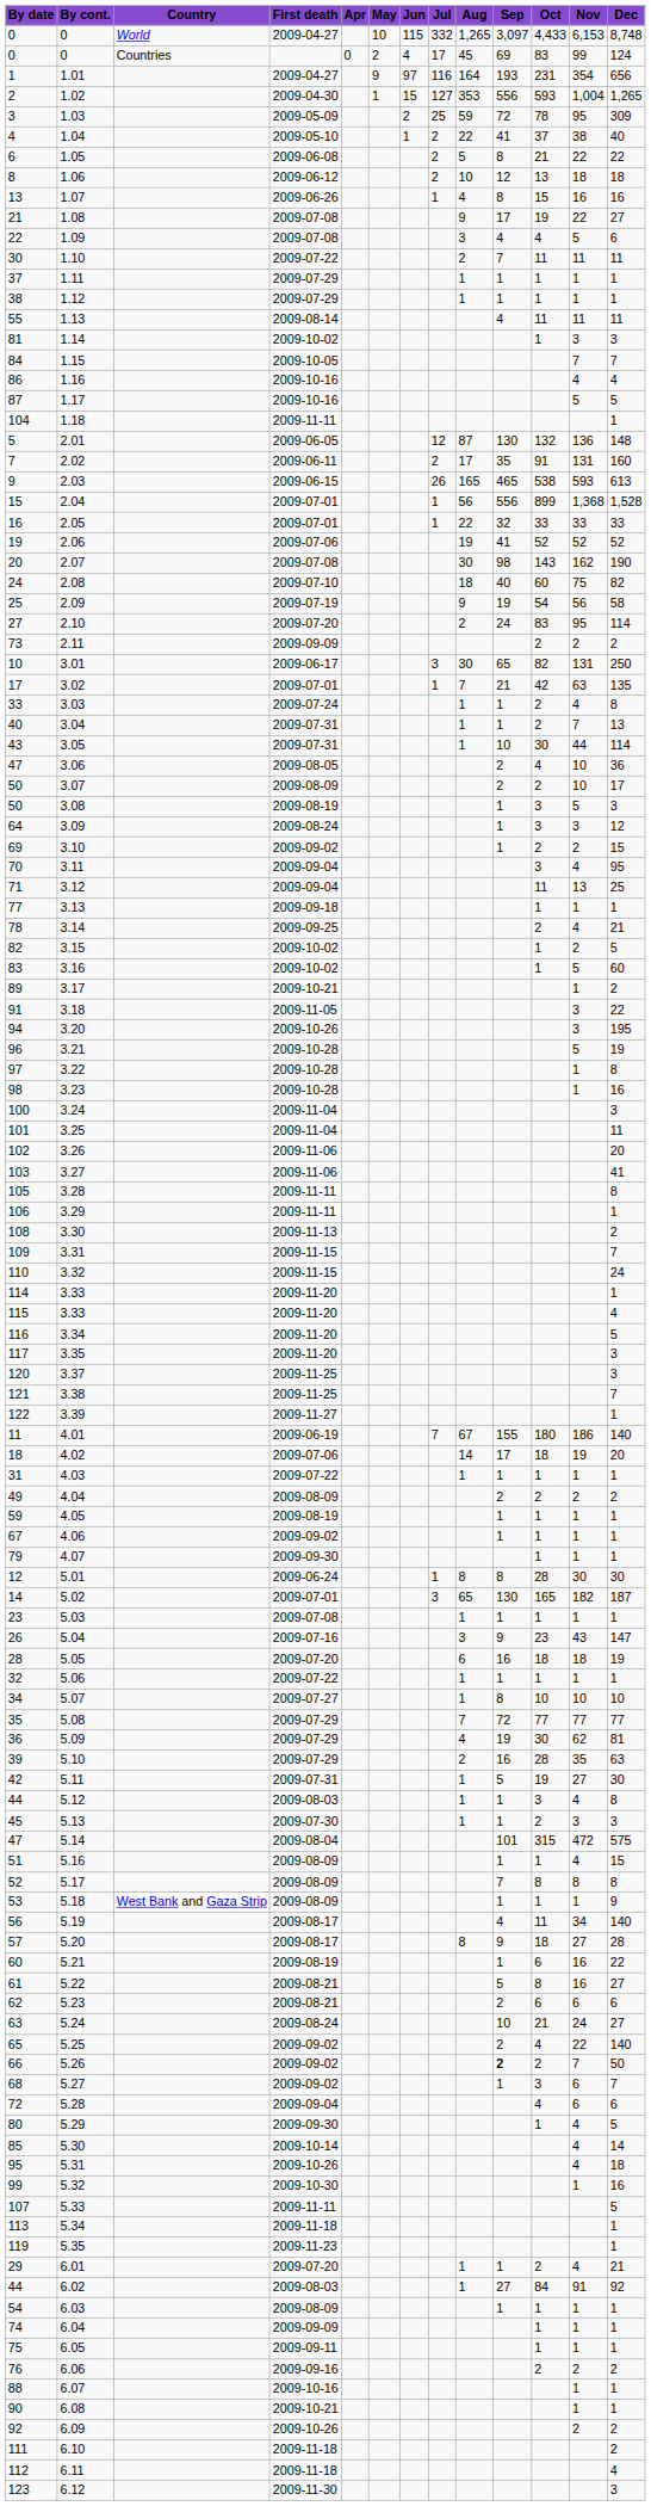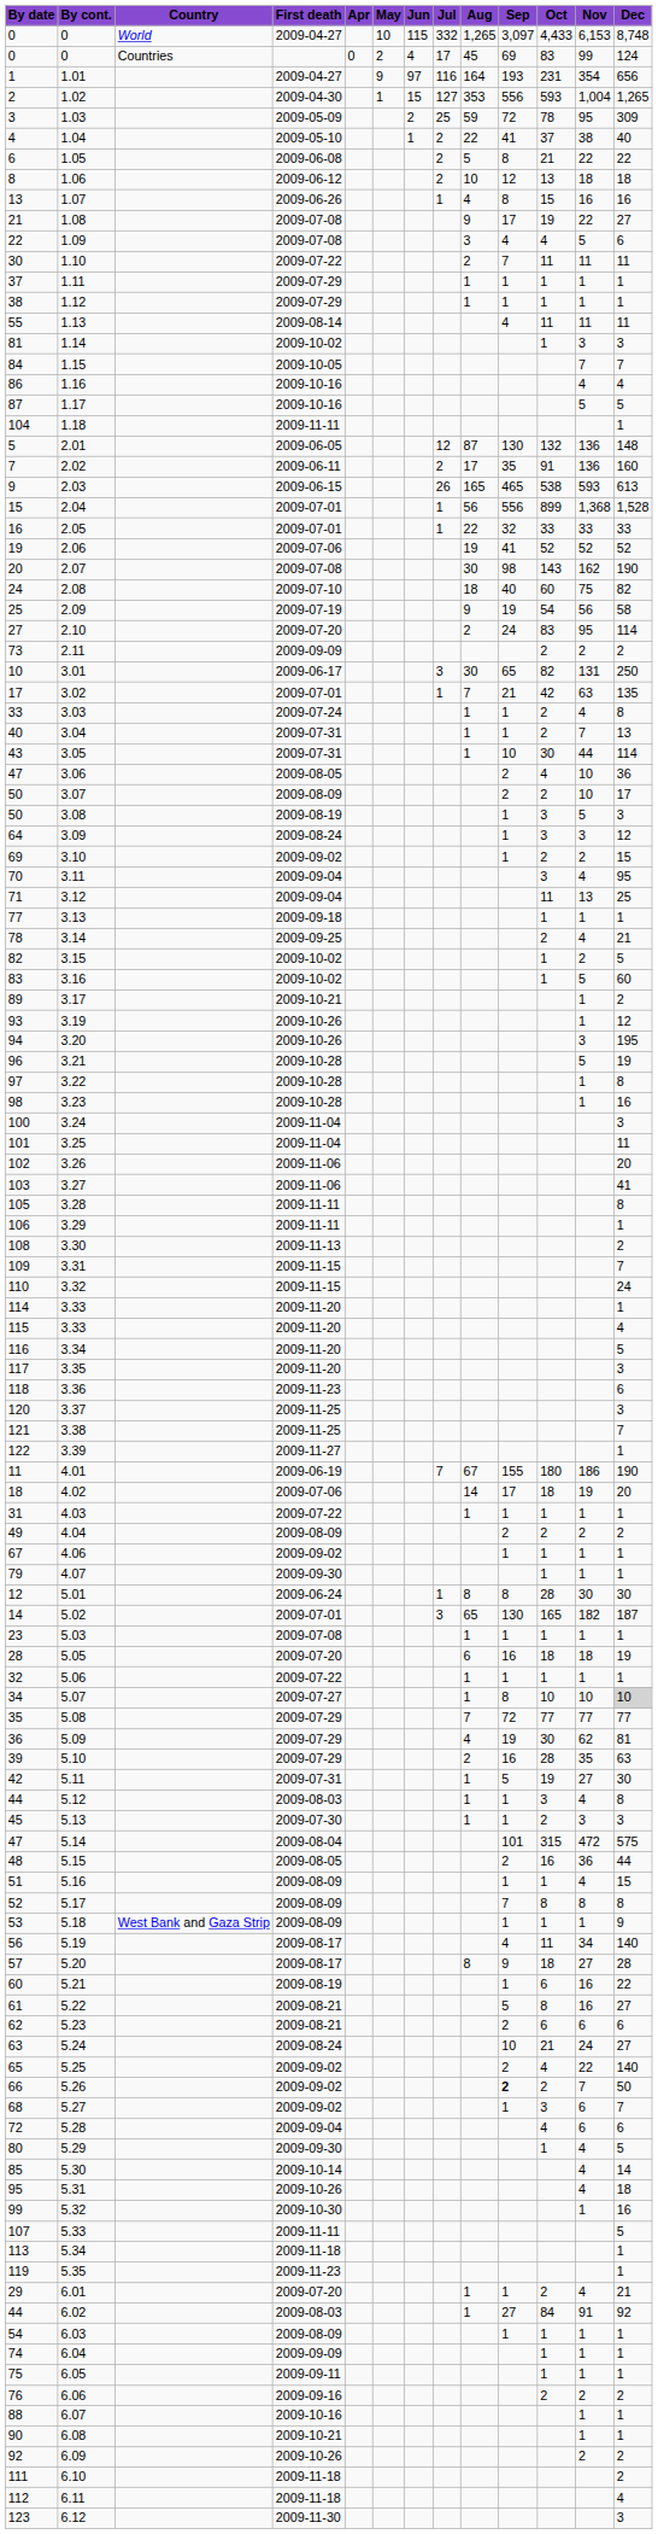2.02 | Nov: 131 -> 136
- row: 91 | 3.18 | 2009-11-05 | 3 | 22
+ row: 93 | 3.19 | 2009-10-26 | 1 | 12
+ row: 118 | 3.36 | 2009-11-23 | 6
4.01 | Dec: 140 -> 190
- row: 59 | 4.05 | 2009-08-19 | 1 | 1 | 1 | 1
- row: 26 | 5.04 | 2009-07-16 | 3 | 9 | 23 | 43 | 147
5.07 | Dec: no background -> lightgrey background
+ row: 48 | 5.15 | 2009-08-05 | 2 | 16 | 36 | 44
